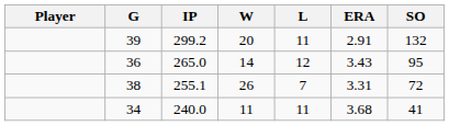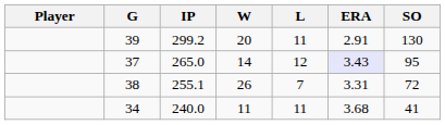299.2 | SO: 132 -> 130
265.0 | G: 36 -> 37
265.0 | ERA: no background -> lavender background
